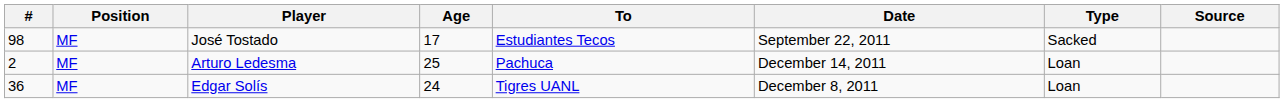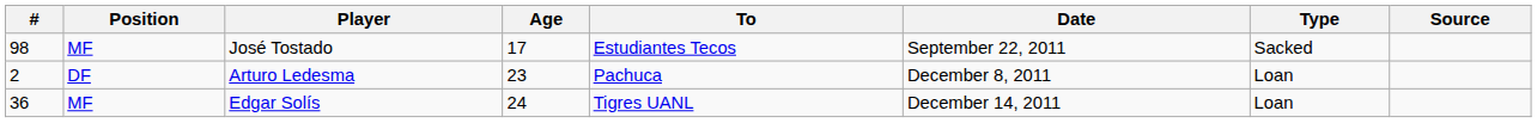Arturo Ledesma | Position: MF -> DF
Arturo Ledesma | Age: 25 -> 23
Arturo Ledesma | Date: December 14, 2011 -> December 8, 2011
Edgar Solís | Date: December 8, 2011 -> December 14, 2011
